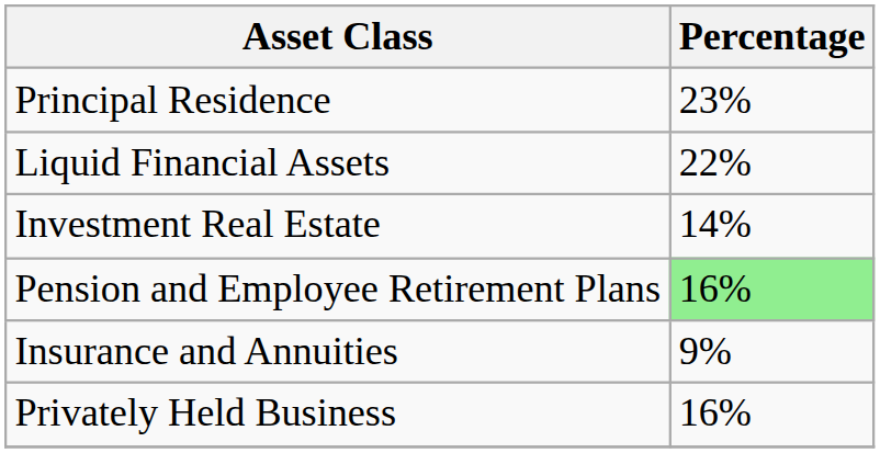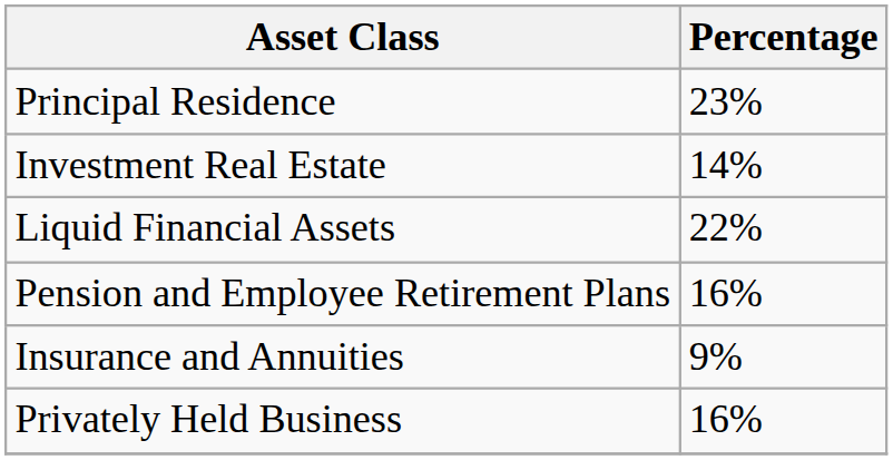rows swapped: Investment Real Estate <-> Liquid Financial Assets
Pension and Employee Retirement Plans | Percentage: lightgreen background -> no background
